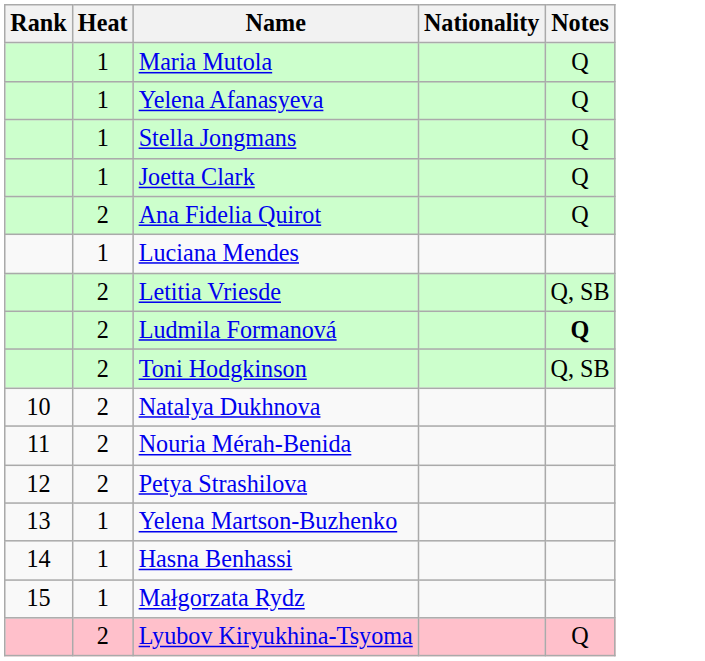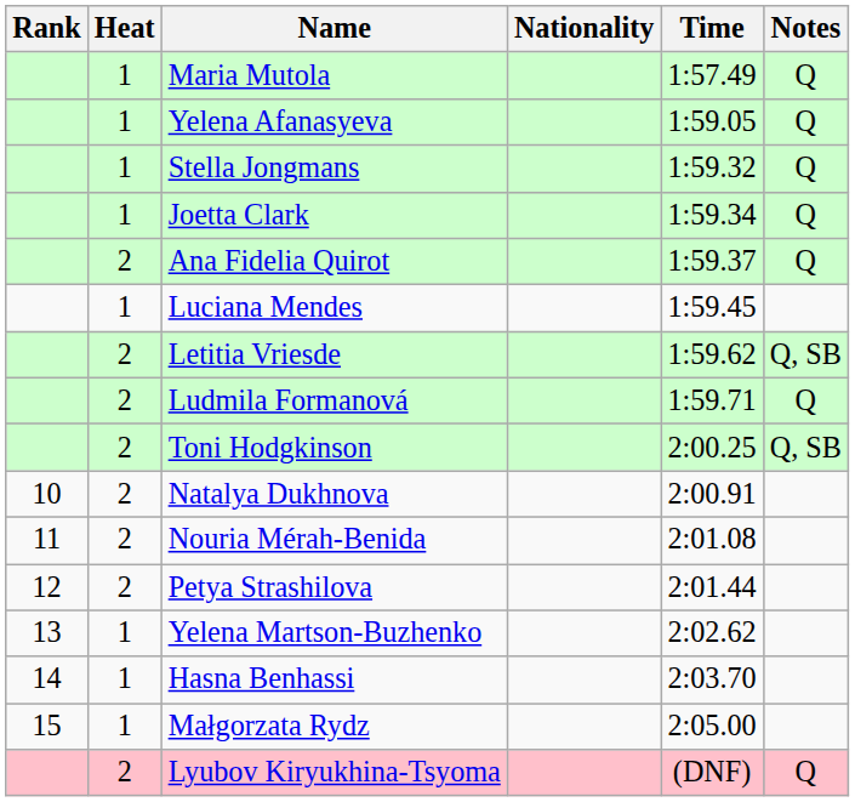+ column: Time | 1:57.49 | 1:59.05 | 1:59.32 | 1:59.34 | 1:59.37 | 1:59.45 | 1:59.62 | 1:59.71 | 2:00.25 | 2:00.91 | 2:01.08 | 2:01.44 | 2:02.62 | 2:03.70 | 2:05.00 | (DNF)
Ludmila Formanová | Notes: bold -> normal
